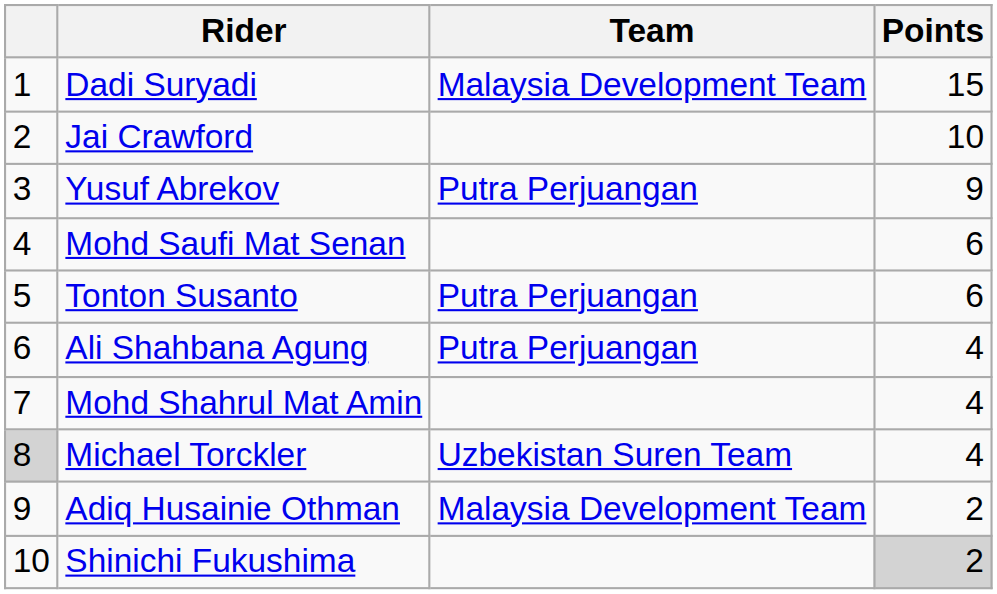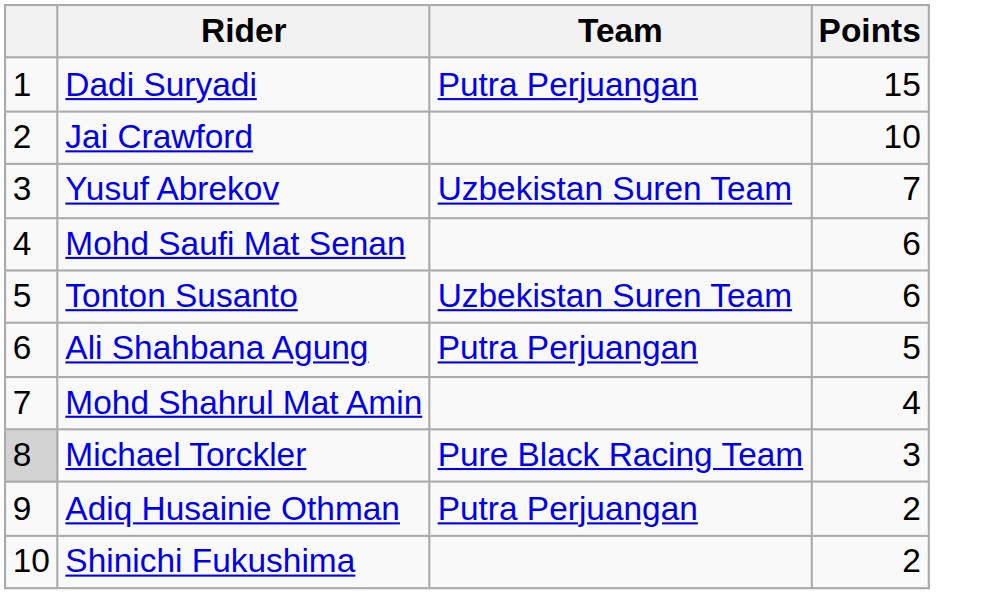Dadi Suryadi | Team: Malaysia Development Team -> Putra Perjuangan
Yusuf Abrekov | Team: Putra Perjuangan -> Uzbekistan Suren Team
Yusuf Abrekov | Points: 9 -> 7
Tonton Susanto | Team: Putra Perjuangan -> Uzbekistan Suren Team
Ali Shahbana Agung | Points: 4 -> 5
Michael Torckler | Team: Uzbekistan Suren Team -> Pure Black Racing Team
Michael Torckler | Points: 4 -> 3
Adiq Husainie Othman | Team: Malaysia Development Team -> Putra Perjuangan
Shinichi Fukushima | Points: lightgrey background -> no background
